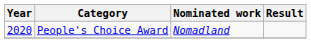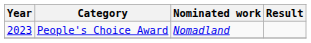People's Choice Award | Year: 2020 -> 2023
